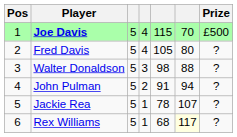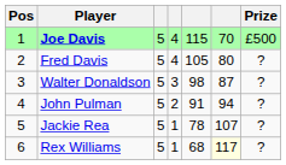Walter Donaldson | column 6: 88 -> 87
